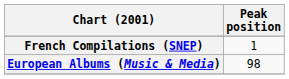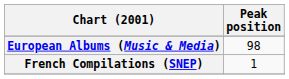rows swapped: European Albums (Music & Media) <-> French Compilations (SNEP)
